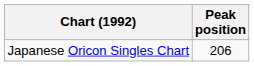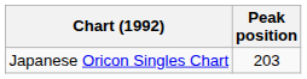Japanese Oricon Singles Chart | Peak position: 206 -> 203
